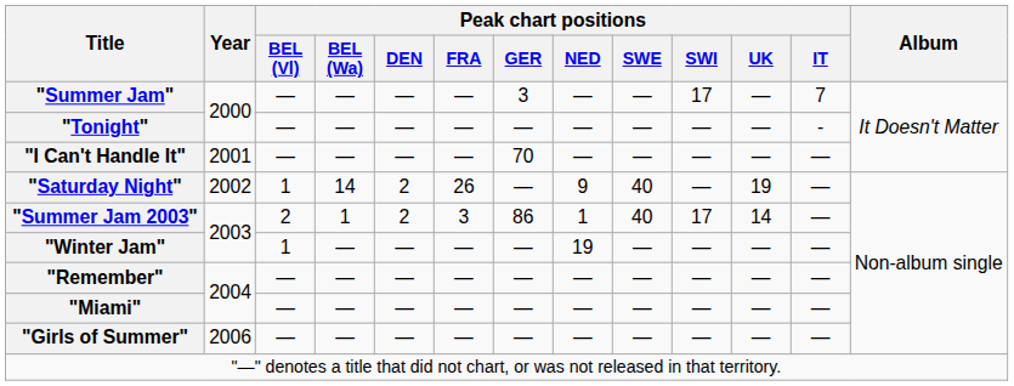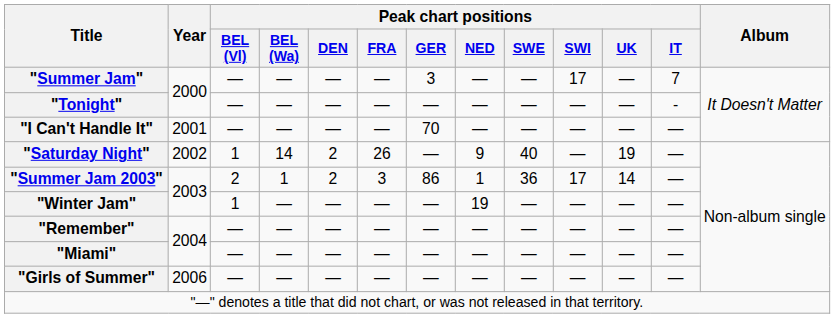"Summer Jam 2003" | Peak chart positions / SWE: 40 -> 36
